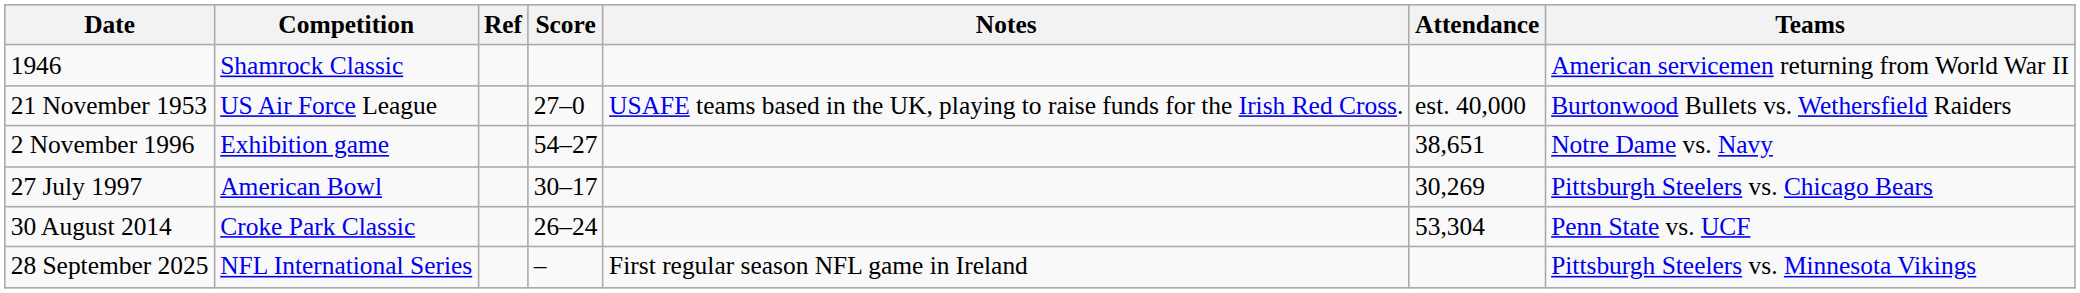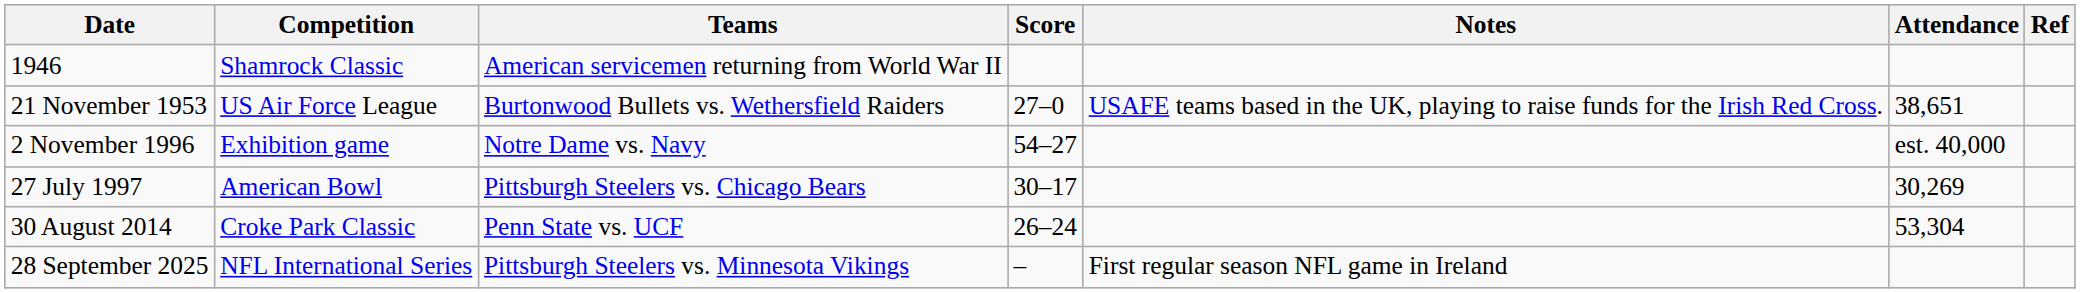columns swapped: Teams <-> Ref
21 November 1953 | Attendance: est. 40,000 -> 38,651
2 November 1996 | Attendance: 38,651 -> est. 40,000
